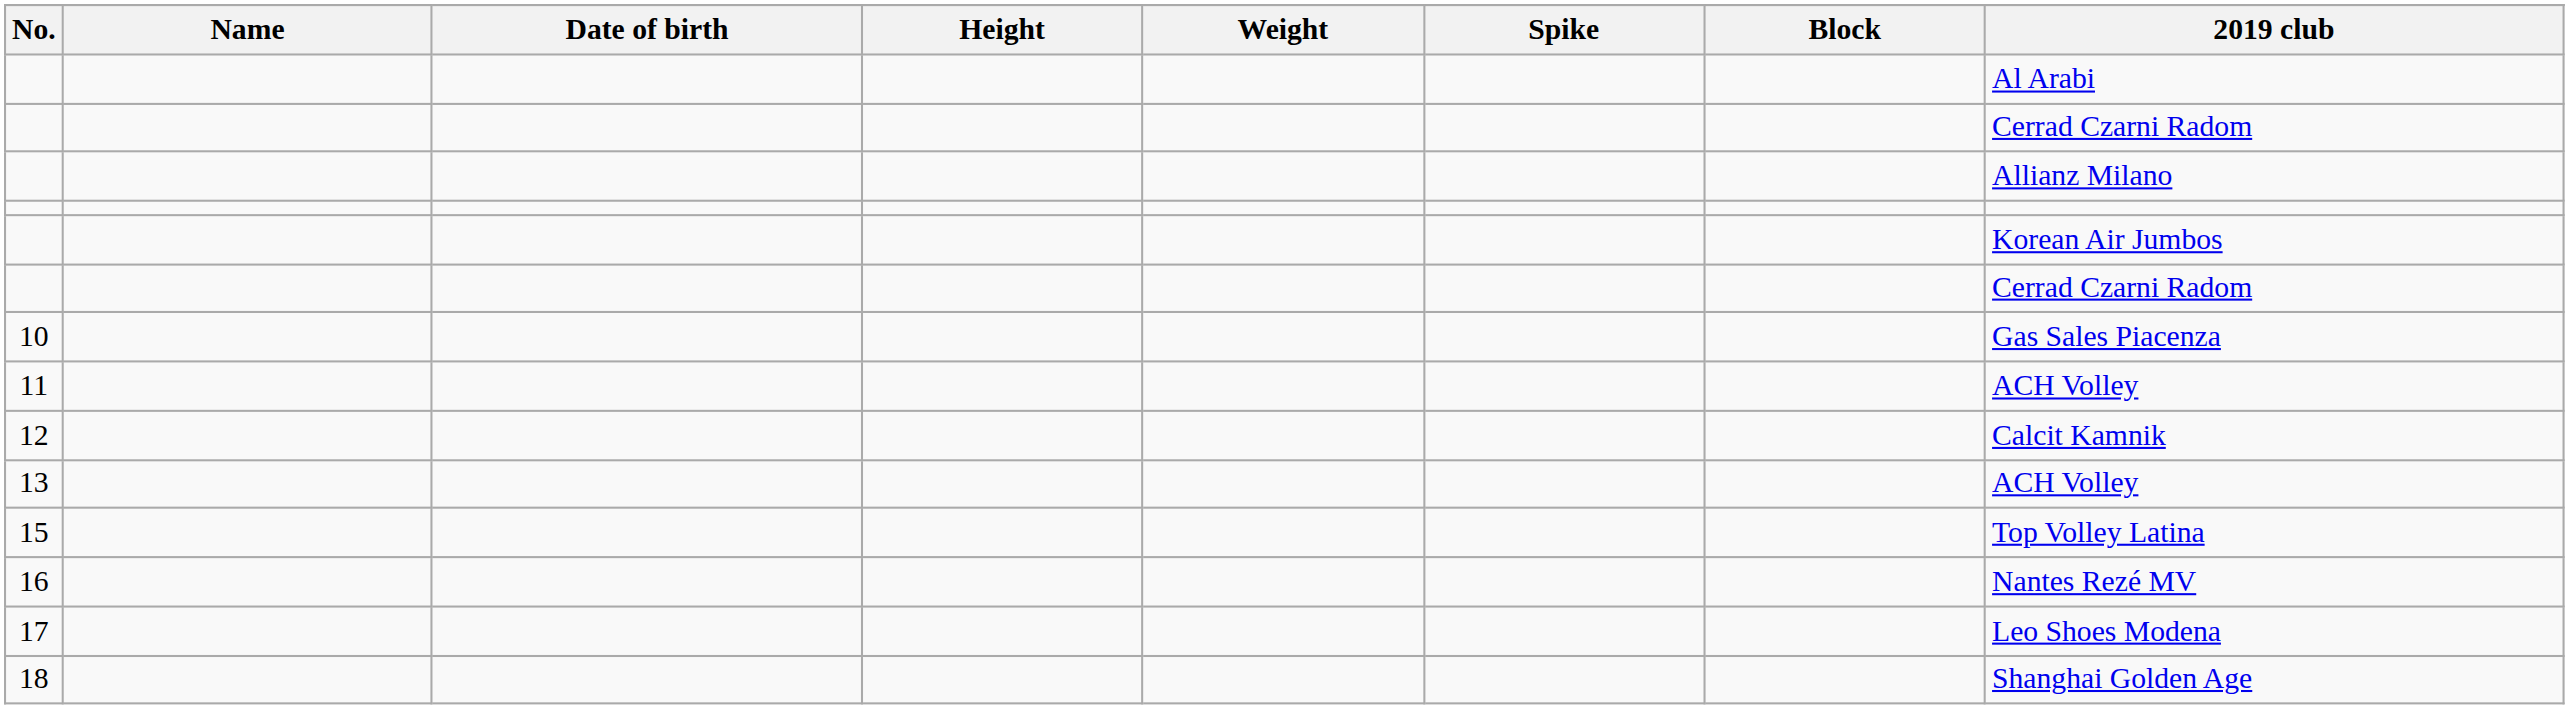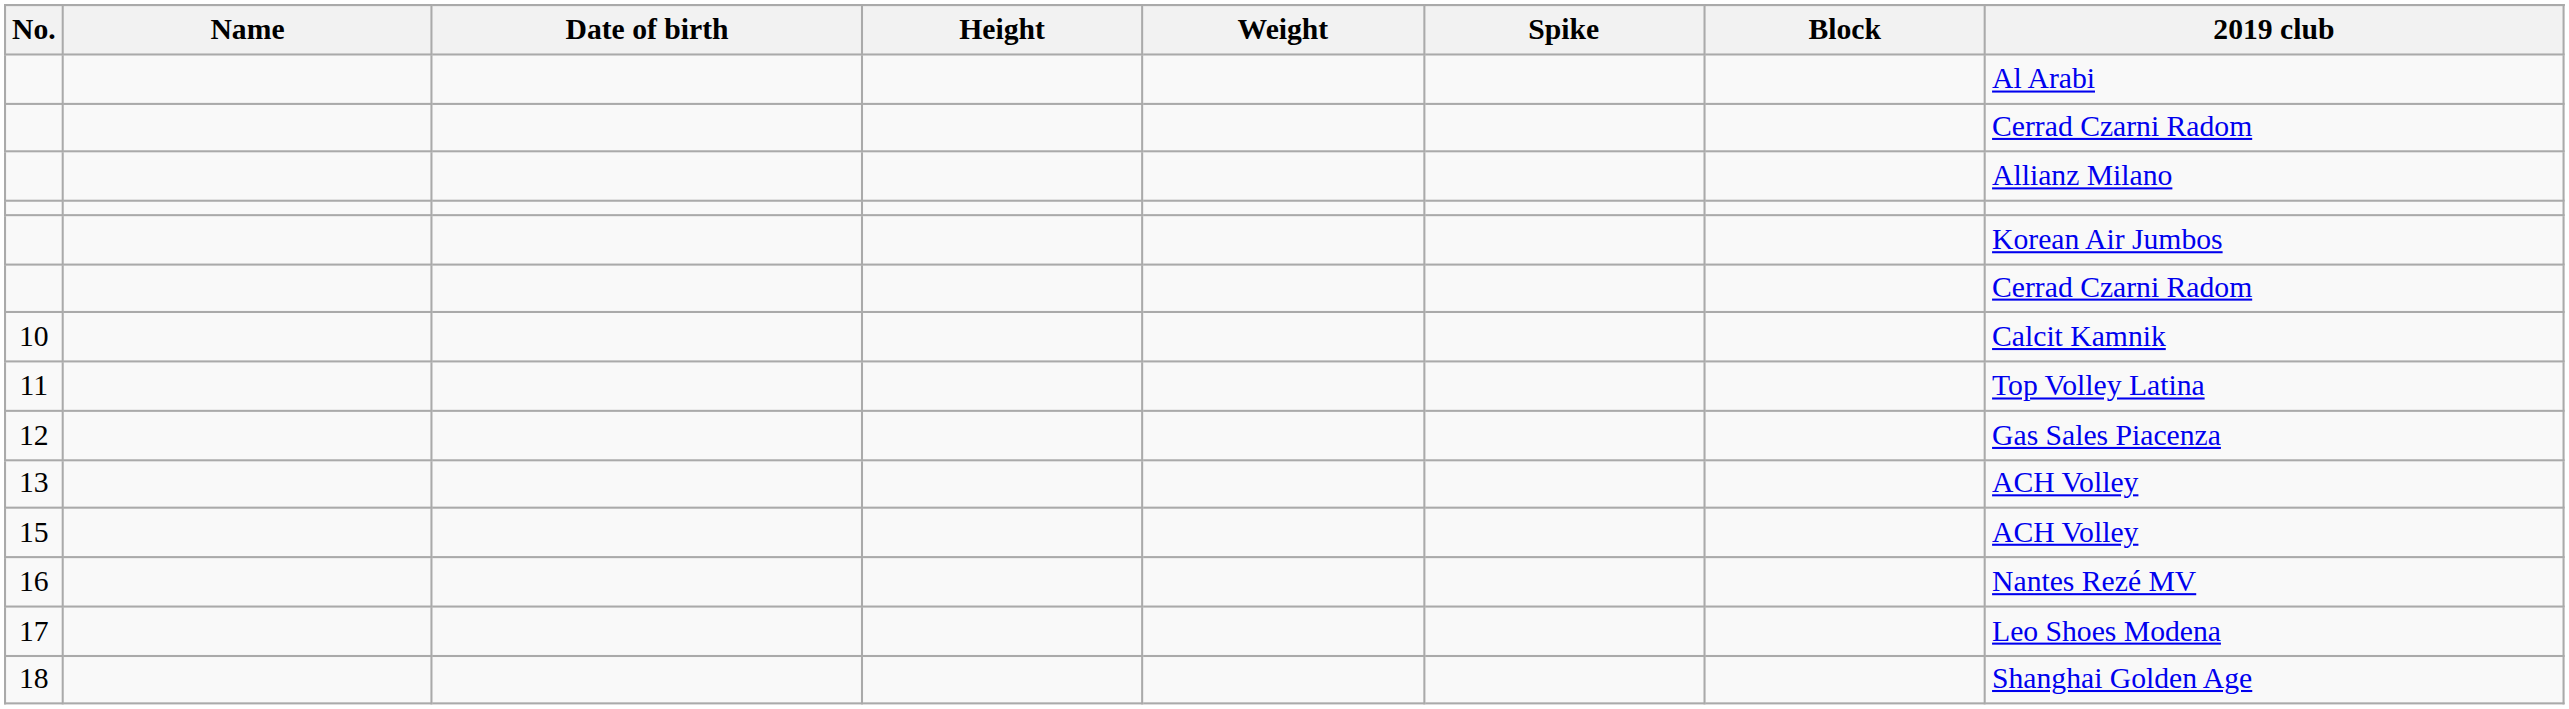10 | 2019 club: Gas Sales Piacenza -> Calcit Kamnik
11 | 2019 club: ACH Volley -> Top Volley Latina
12 | 2019 club: Calcit Kamnik -> Gas Sales Piacenza
15 | 2019 club: Top Volley Latina -> ACH Volley
